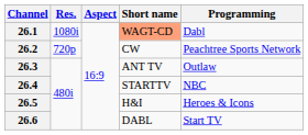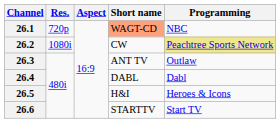26.1 | Res.: 1080i -> 720p
26.1 | Programming: Dabl -> NBC
26.2 | Res.: 720p -> 1080i
26.2 | Programming: no background -> khaki background
26.4 | Short name: STARTTV -> DABL
26.4 | Programming: NBC -> Dabl
26.6 | Short name: DABL -> STARTTV
